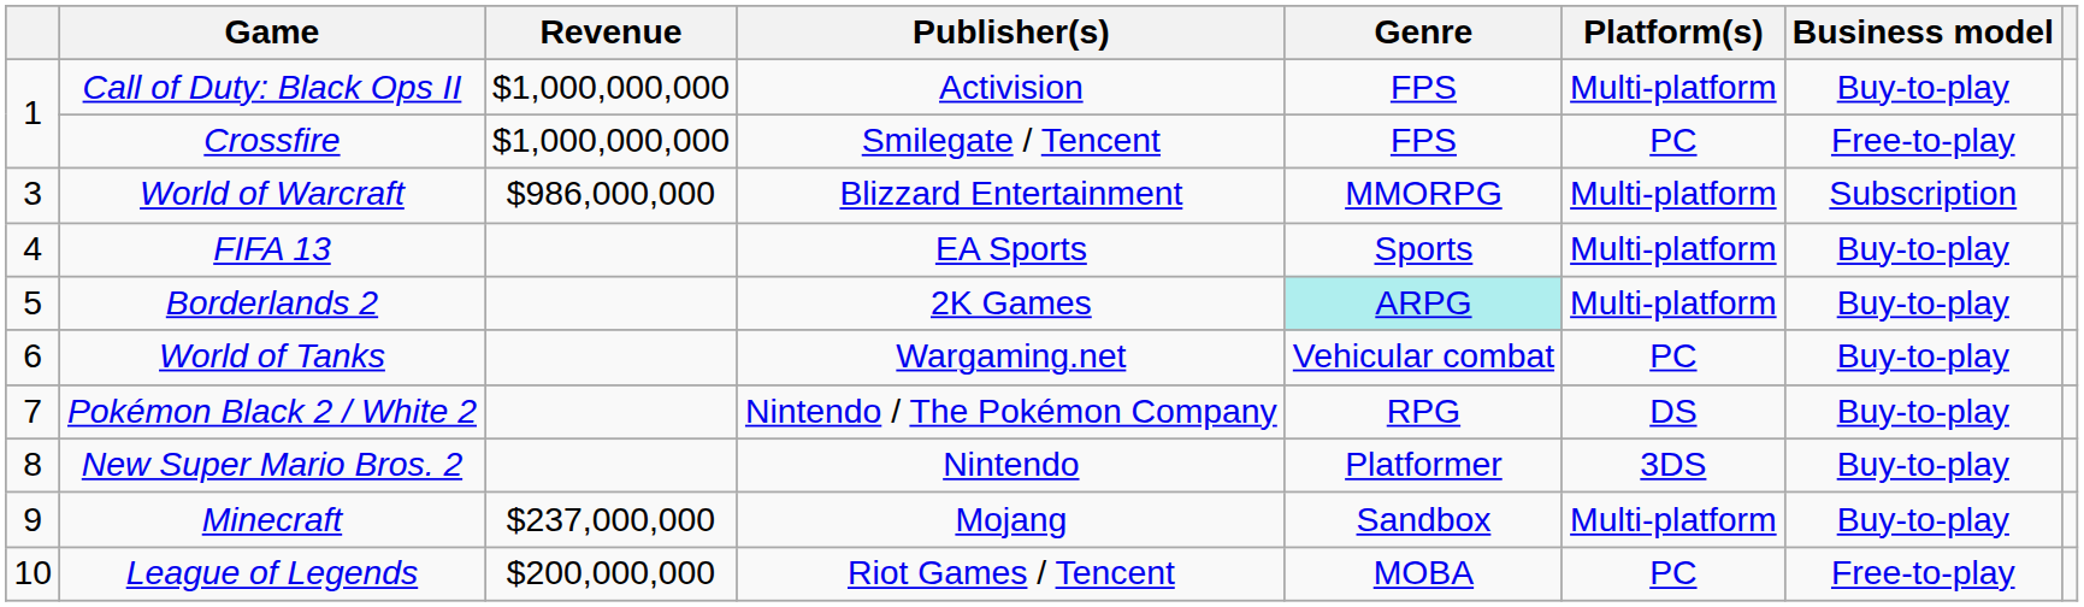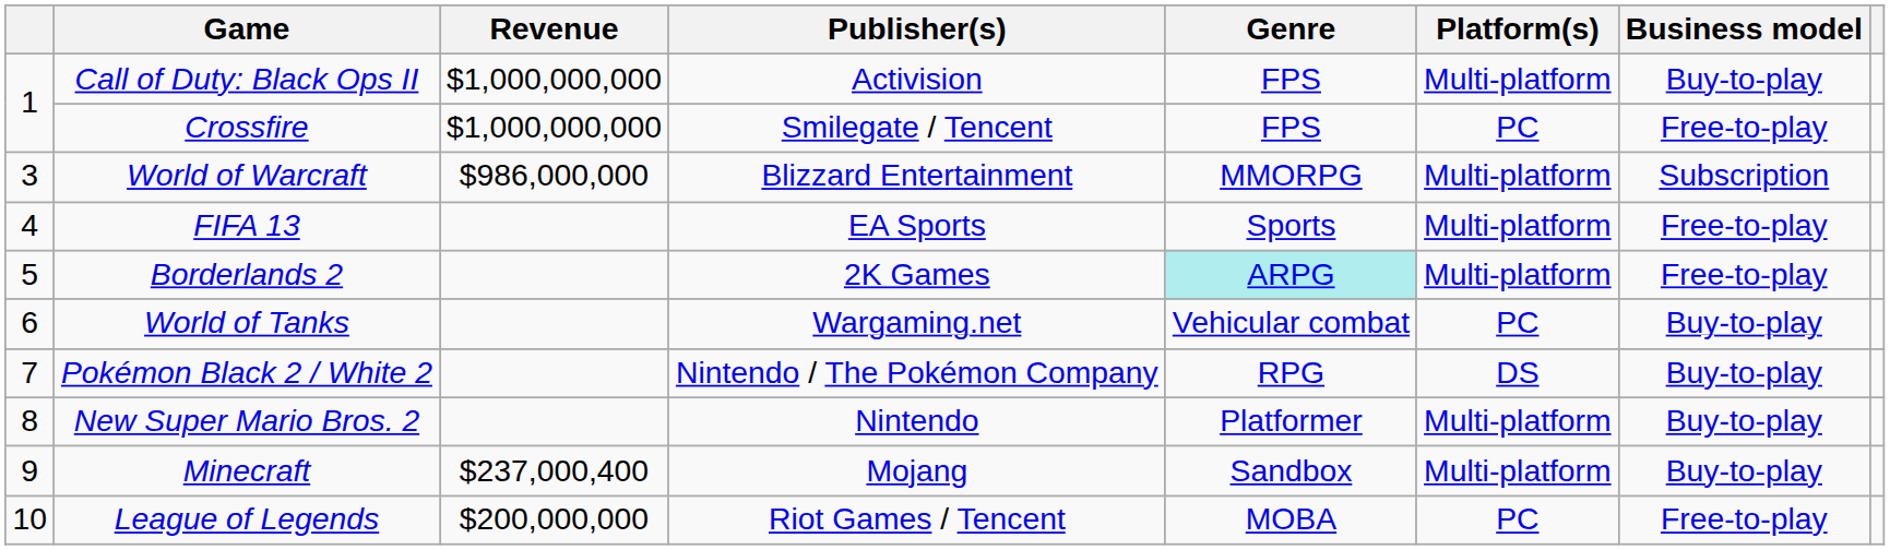FIFA 13 | Business model: Buy-to-play -> Free-to-play
Borderlands 2 | Business model: Buy-to-play -> Free-to-play
New Super Mario Bros. 2 | Platform(s): 3DS -> Multi-platform
Minecraft | Revenue: $237,000,000 -> $237,000,400
